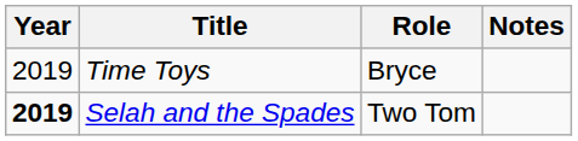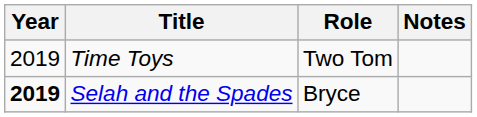Time Toys | Role: Bryce -> Two Tom
Selah and the Spades | Role: Two Tom -> Bryce
